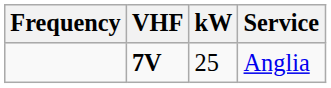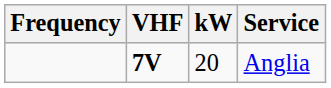Anglia | kW: 25 -> 20
